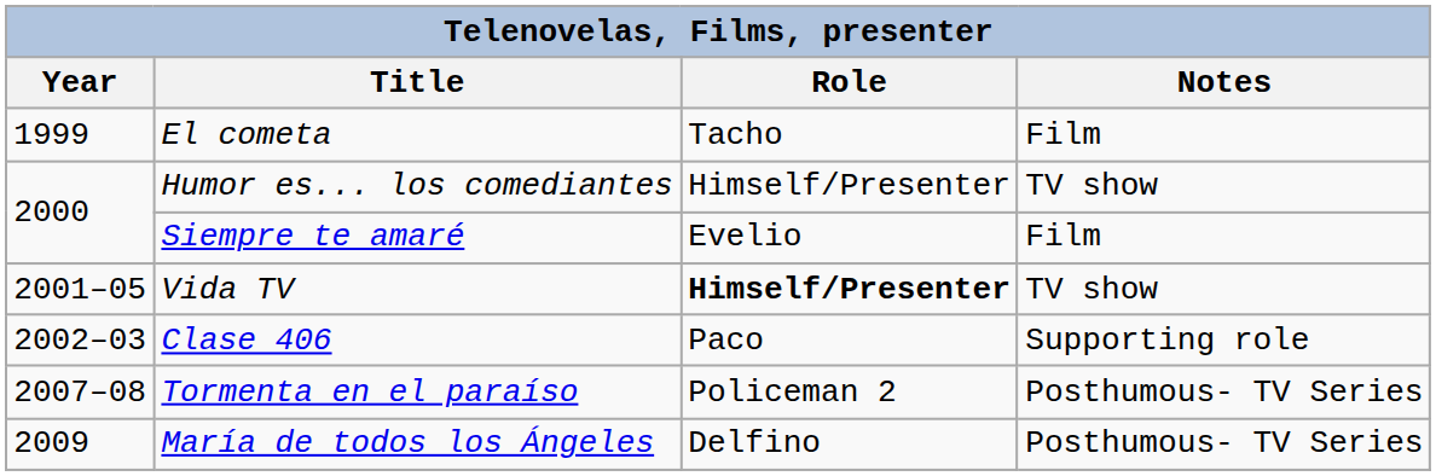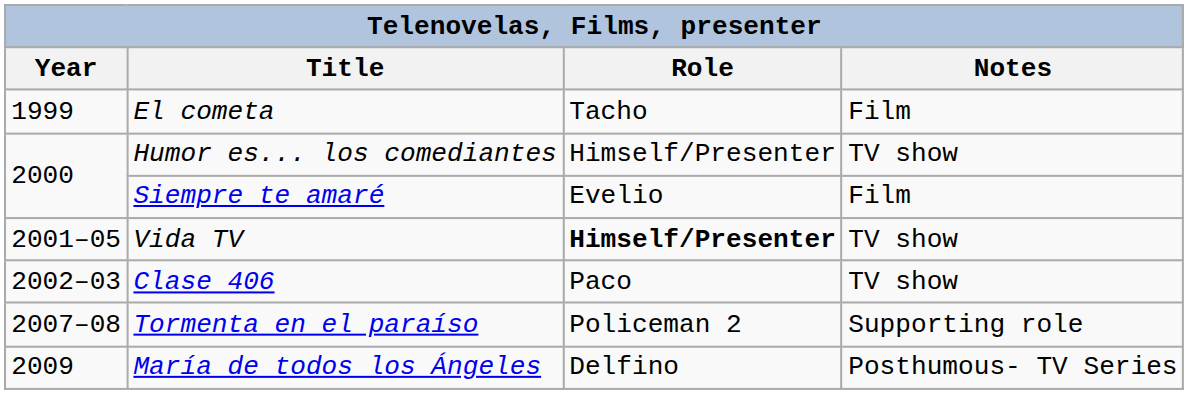Clase 406 | Notes: Supporting role -> TV show
Tormenta en el paraíso | Notes: Posthumous- TV Series -> Supporting role
